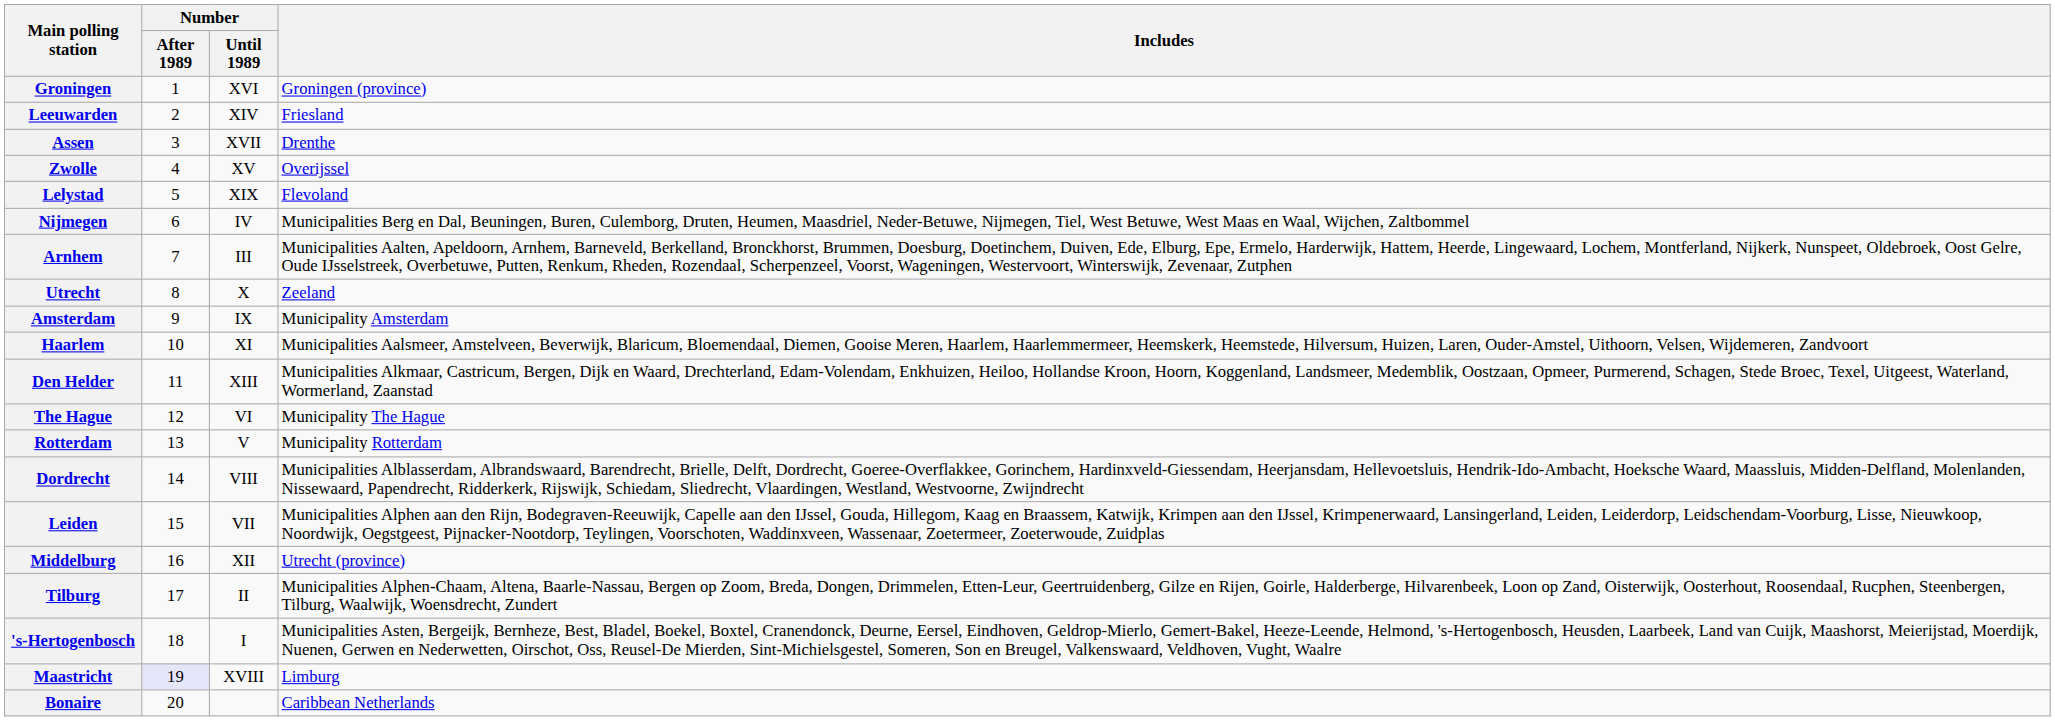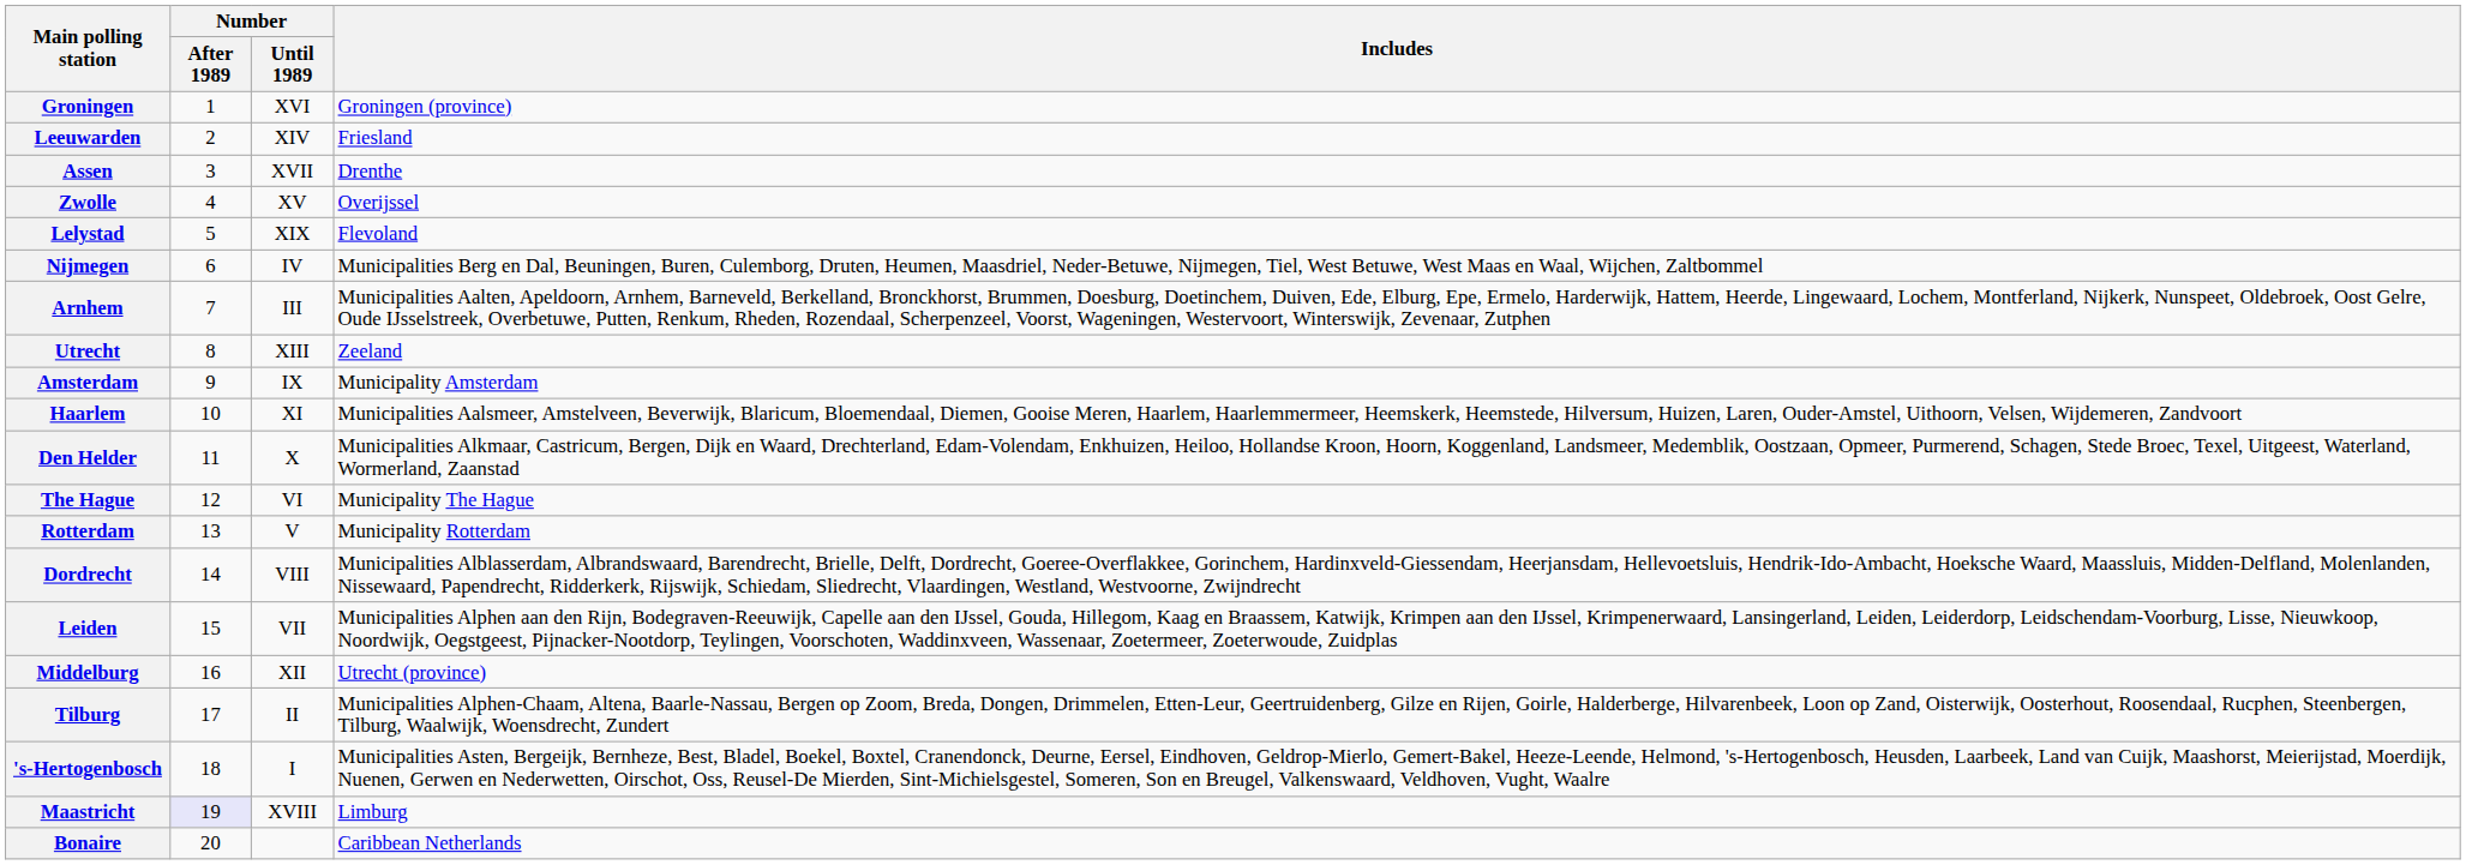Utrecht | Number / Until 1989: X -> XIII
Den Helder | Number / Until 1989: XIII -> X
